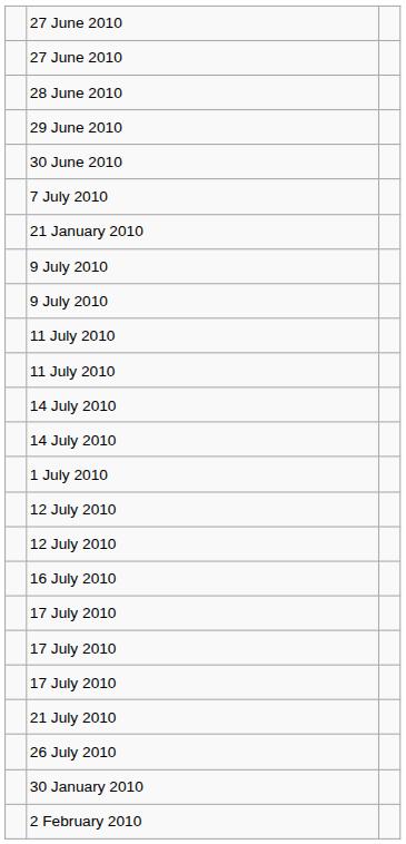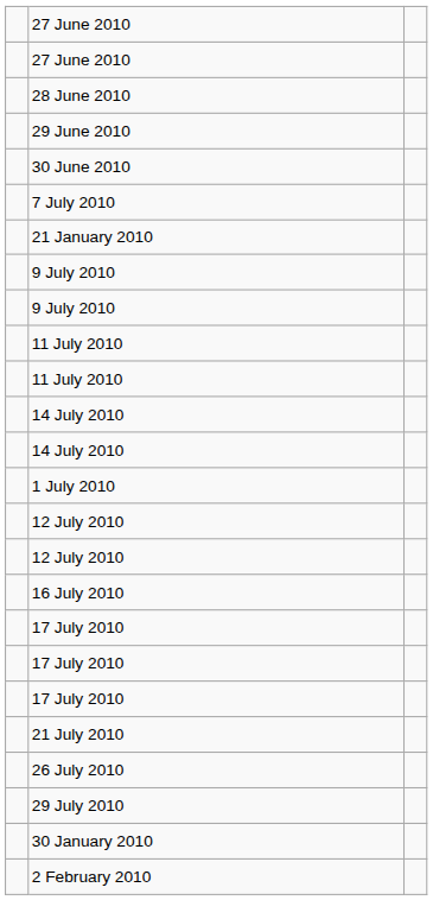+ row: 29 July 2010
